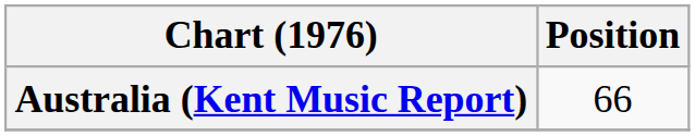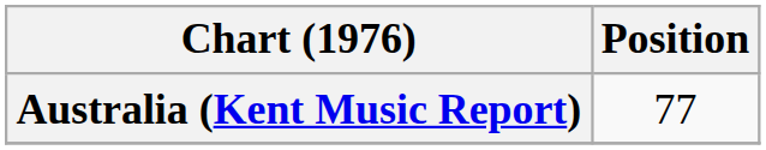Australia (Kent Music Report) | Position: 66 -> 77
